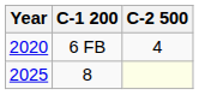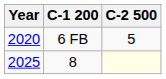6 FB | C-2 500: 4 -> 5
